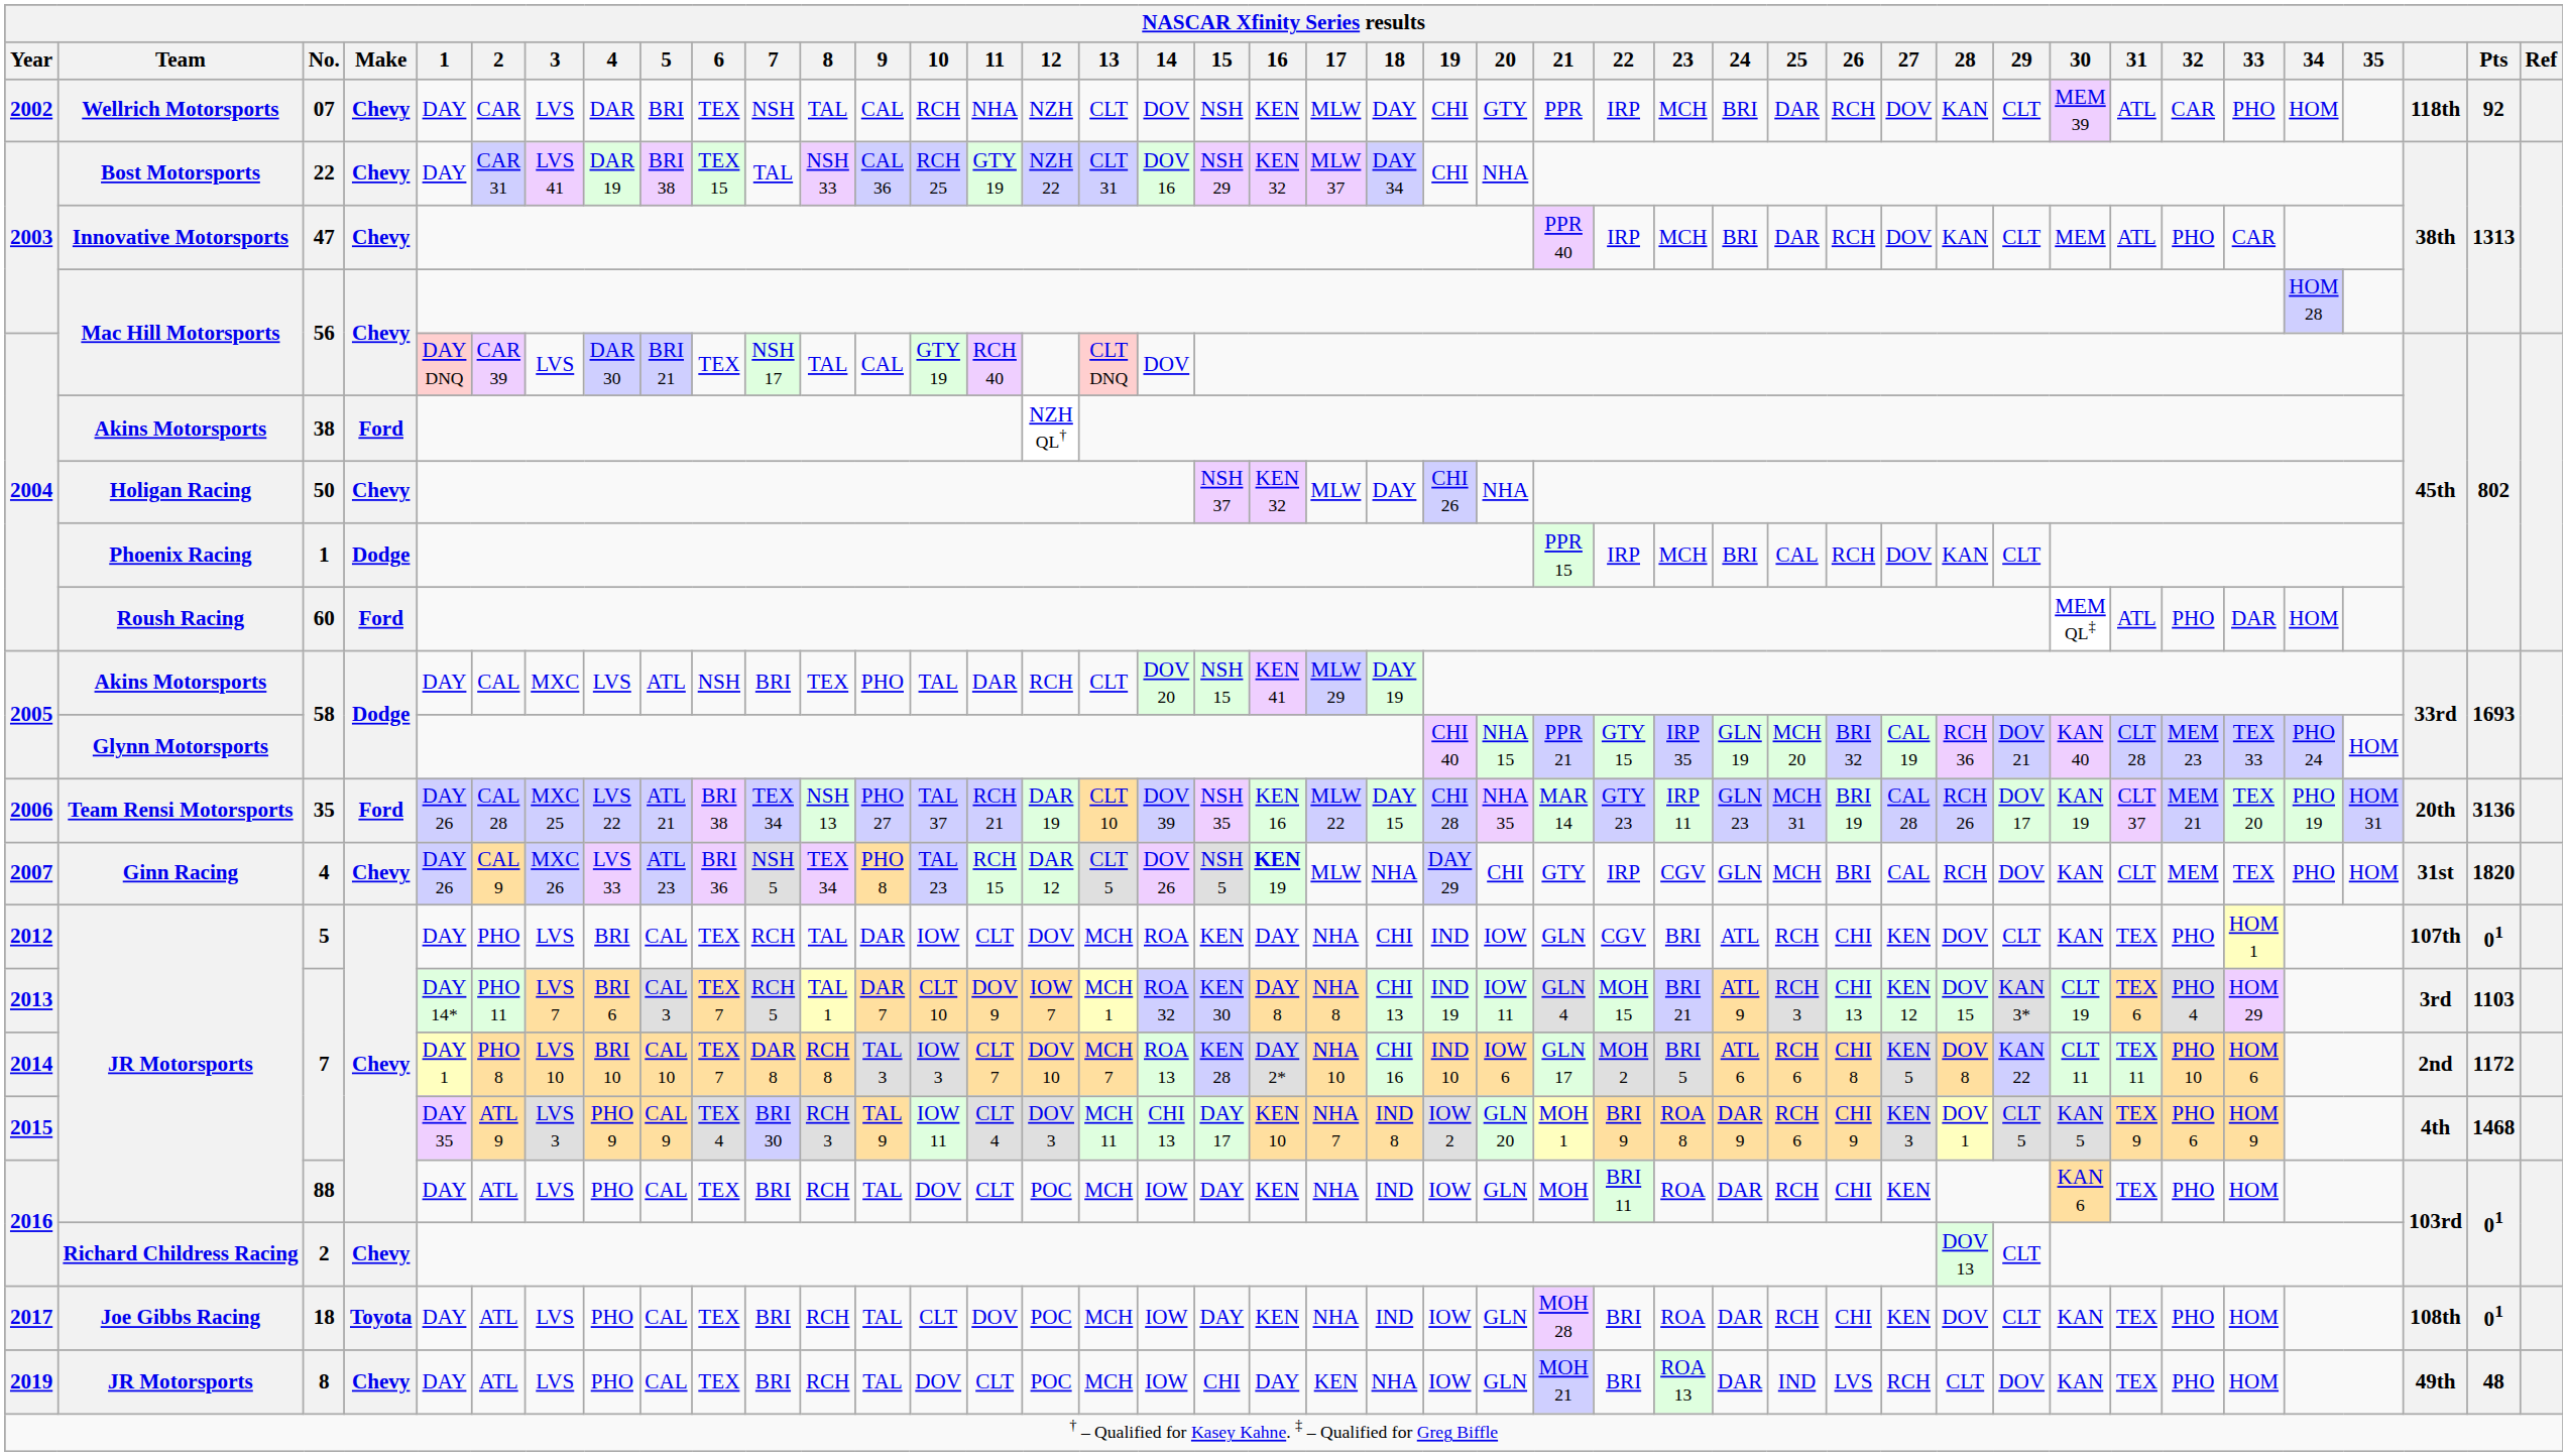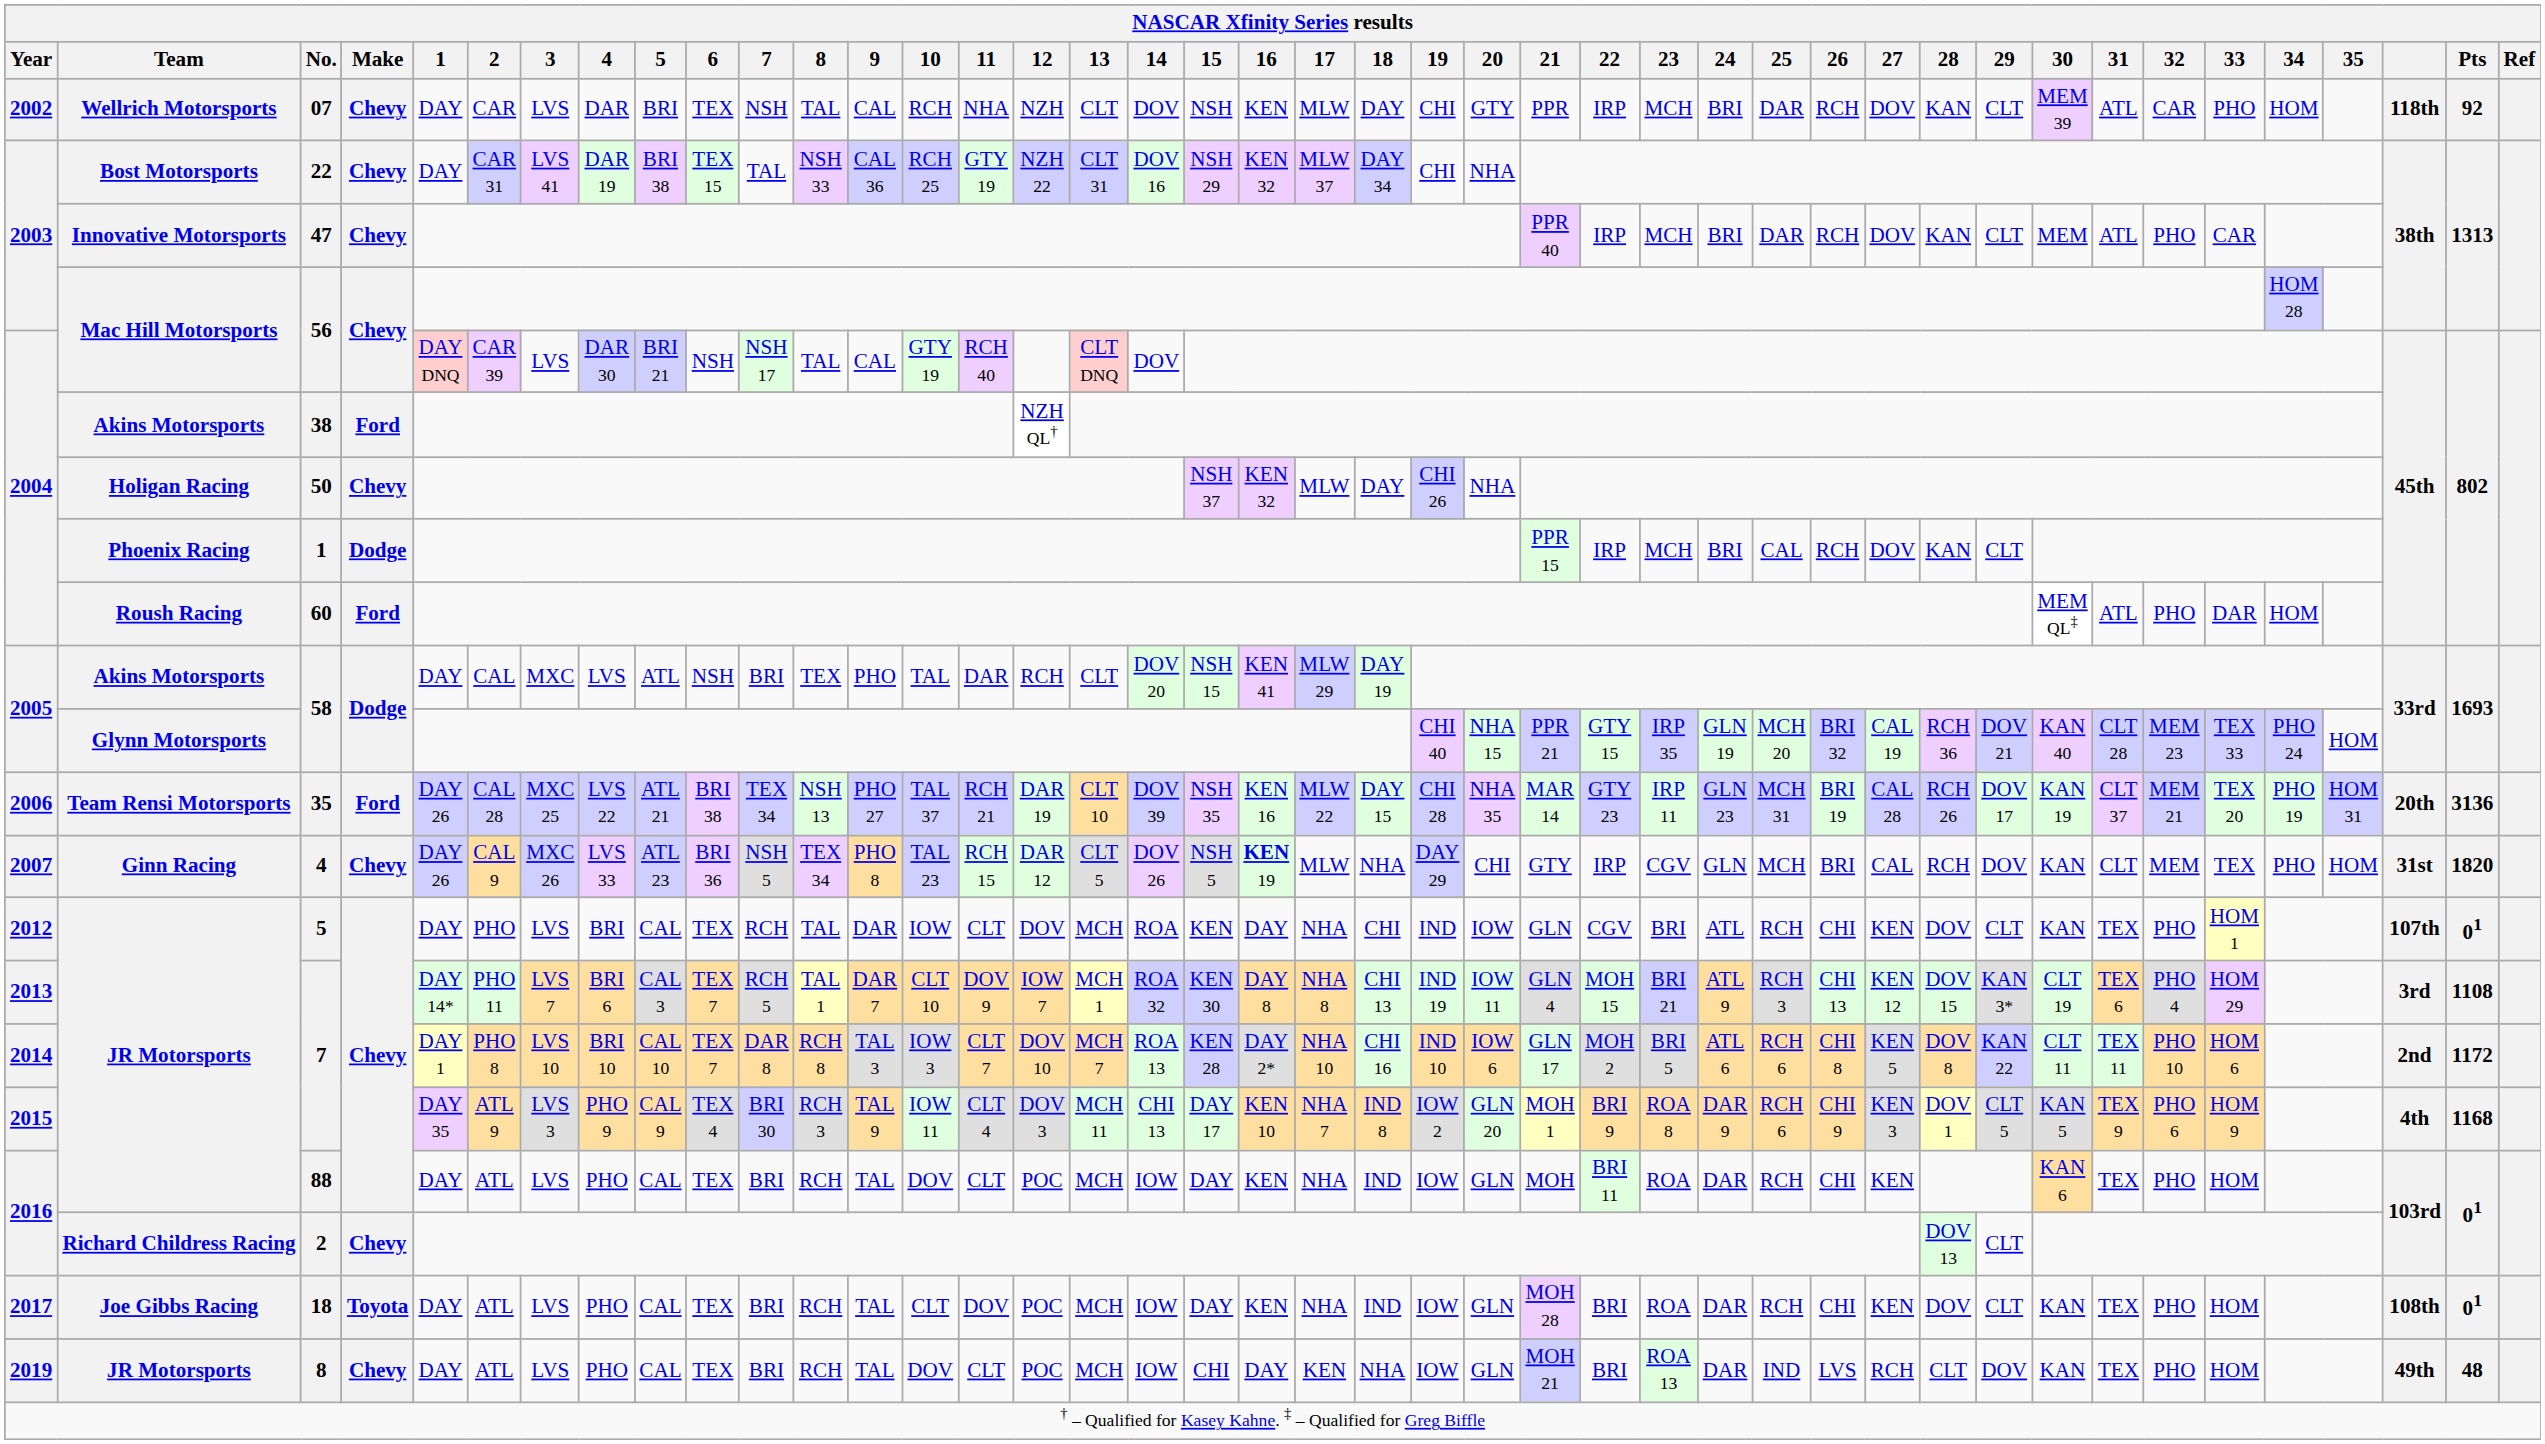2004 / 56 | NASCAR Xfinity Series results / 6: TEX -> NSH
2013 / 7 | NASCAR Xfinity Series results / Pts: 1103 -> 1108
2015 / 7 | NASCAR Xfinity Series results / Pts: 1468 -> 1168
